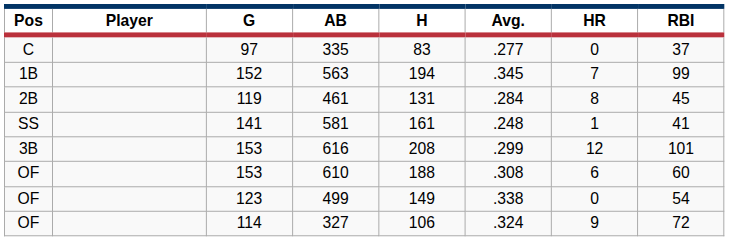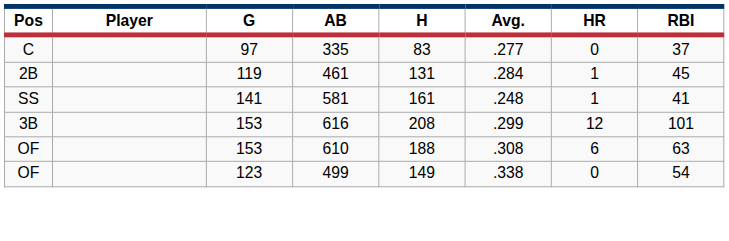- row: 1B | 152 | 563 | 194 | .345 | 7 | 99
461 | HR: 8 -> 1
610 | RBI: 60 -> 63
- row: OF | 114 | 327 | 106 | .324 | 9 | 72
